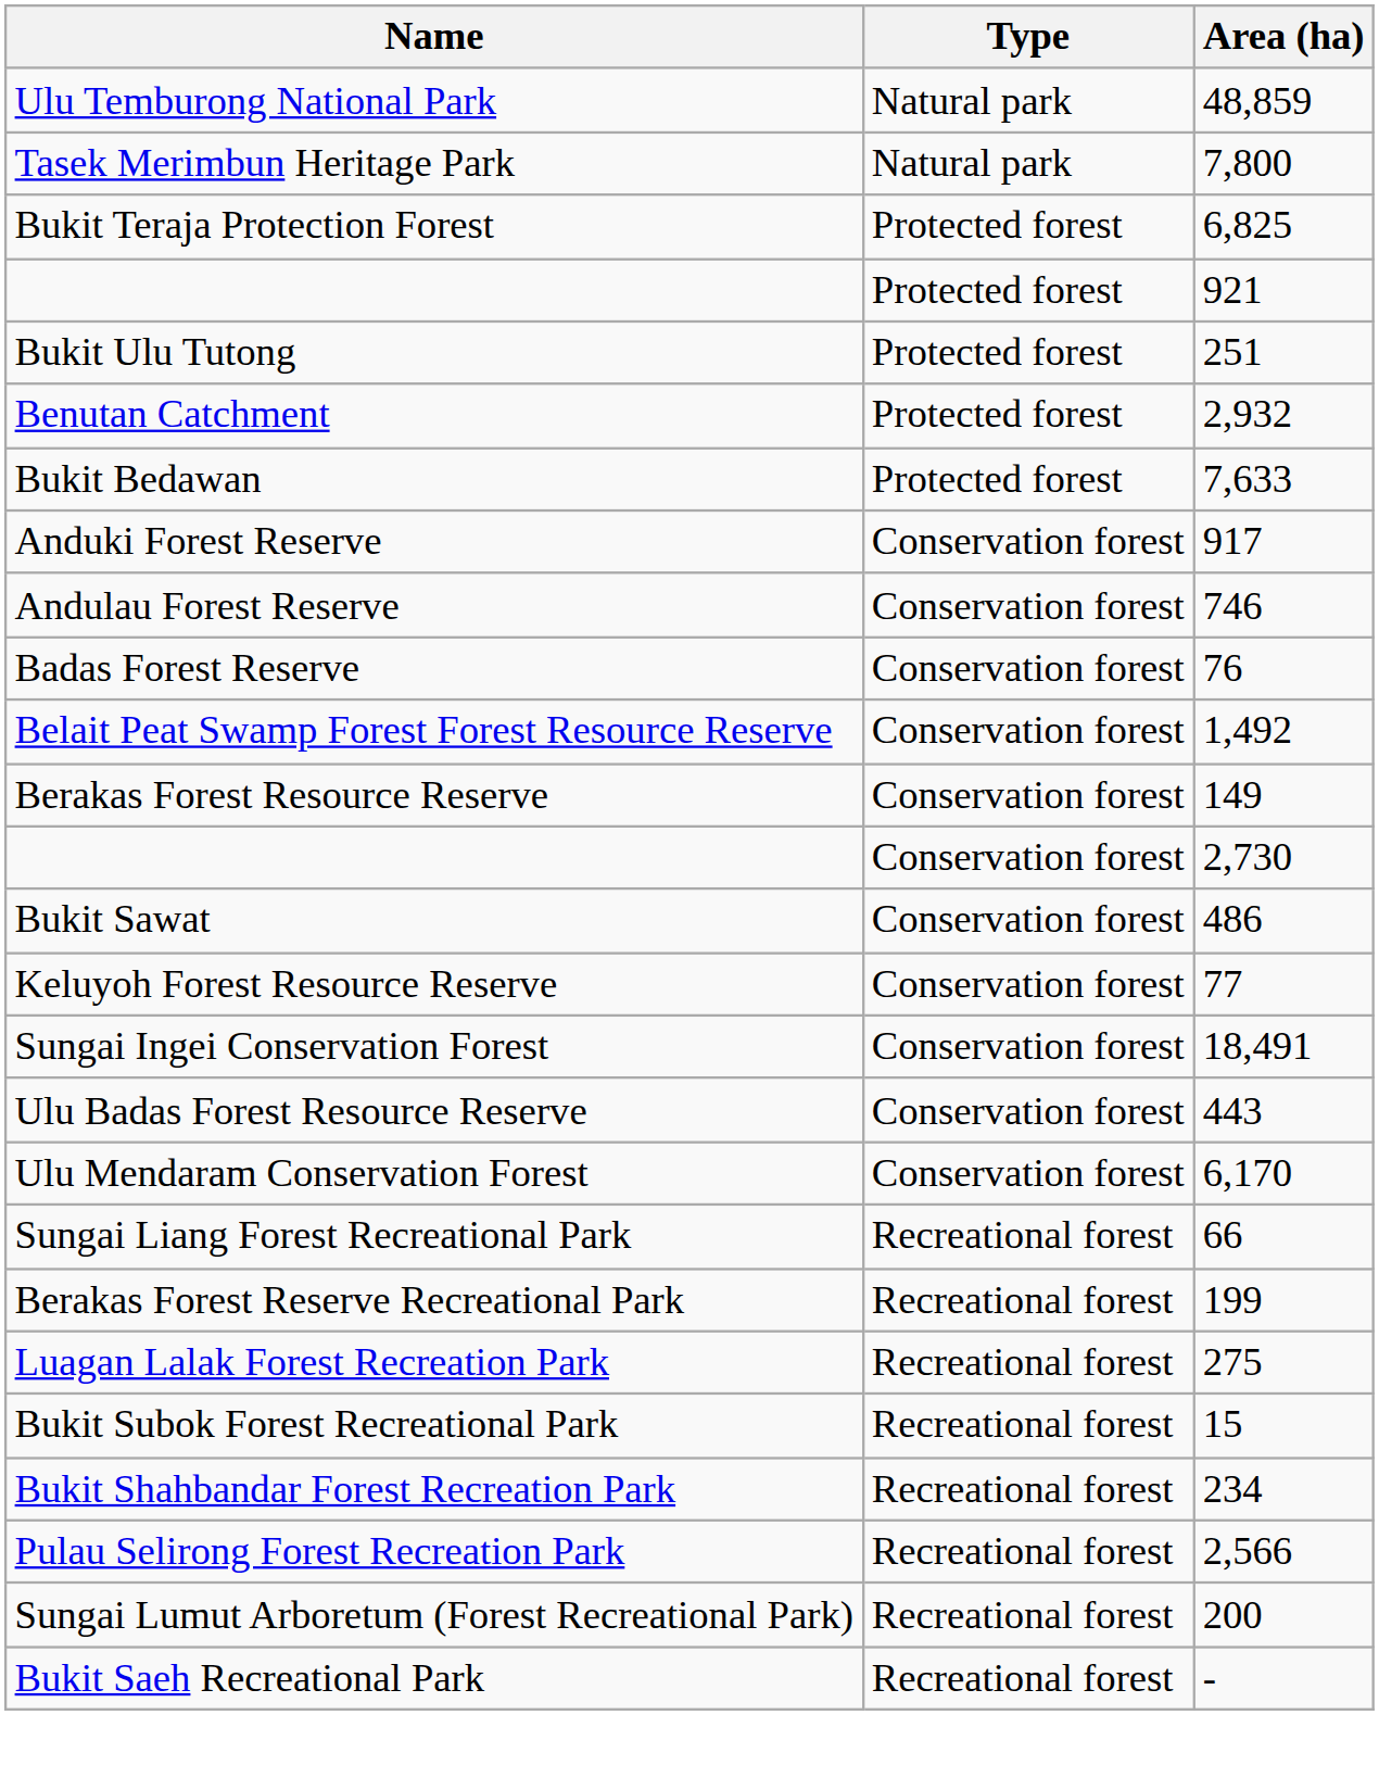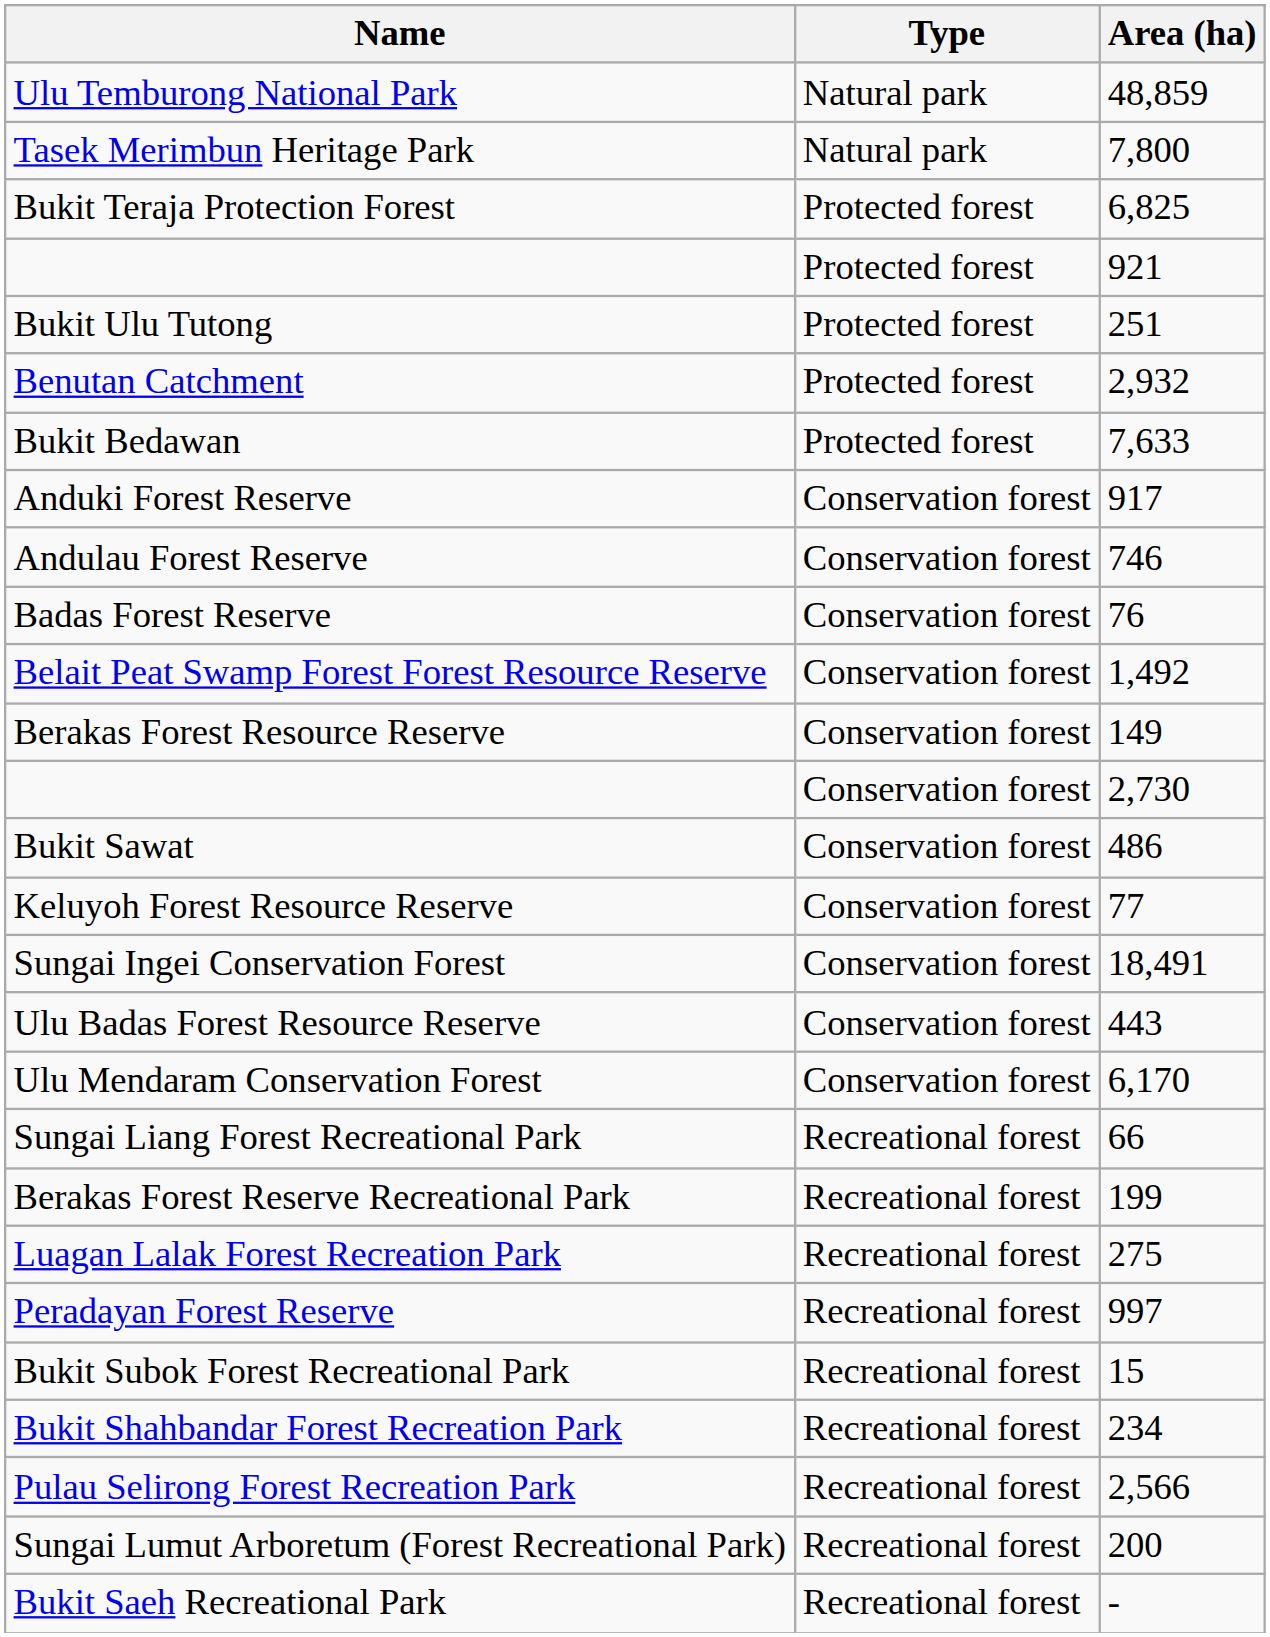+ row: Peradayan Forest Reserve | Recreational forest | 997
